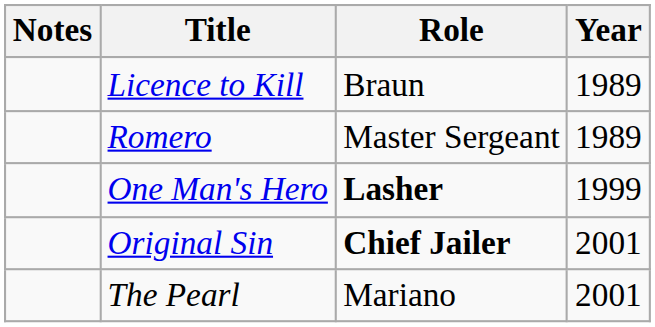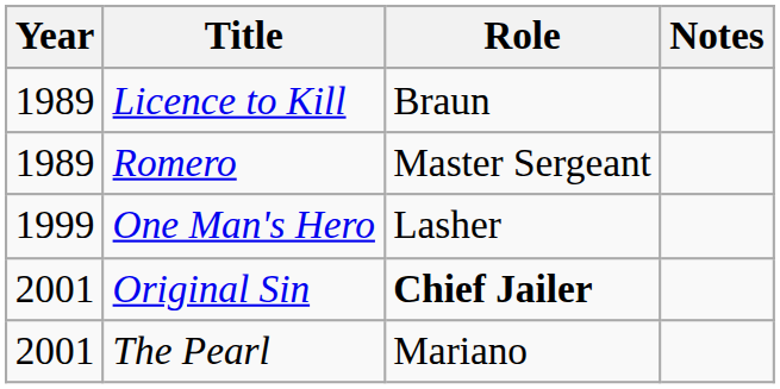columns swapped: Year <-> Notes
One Man's Hero | Role: bold -> normal
